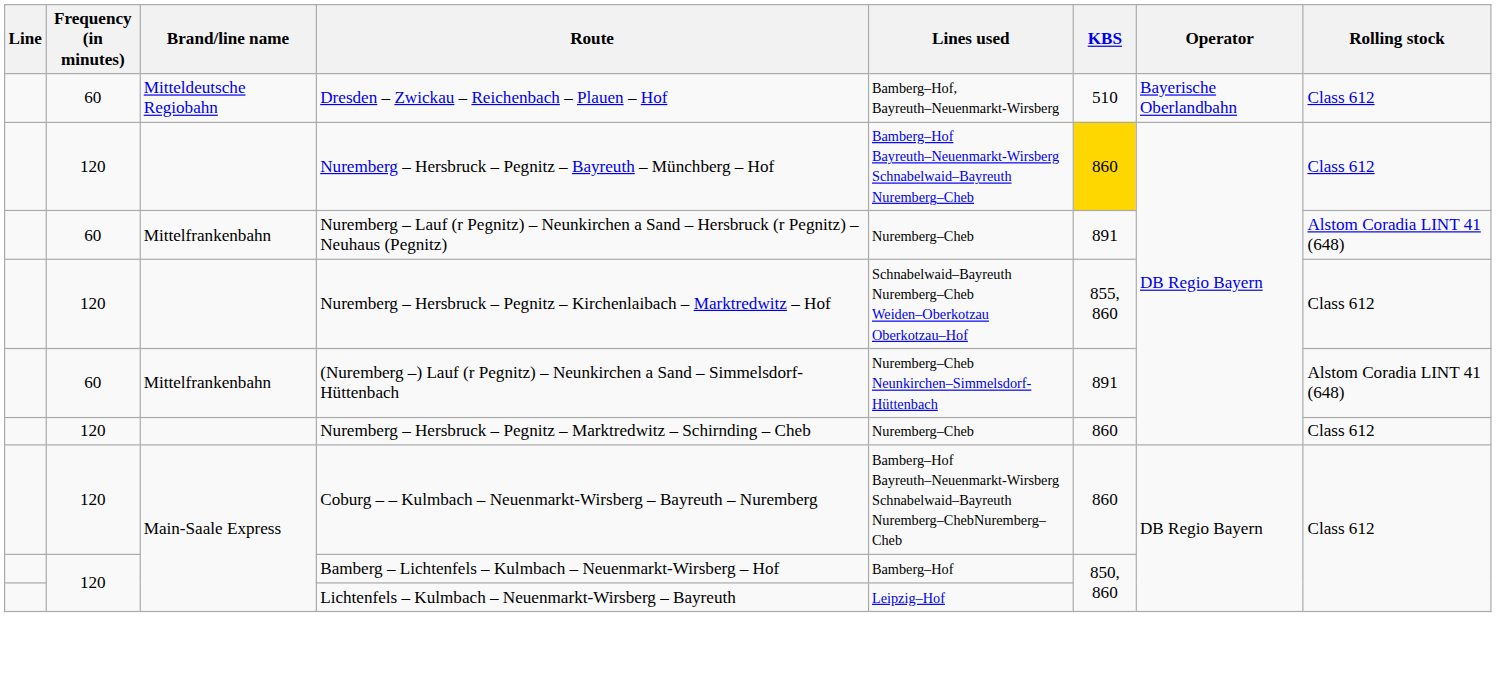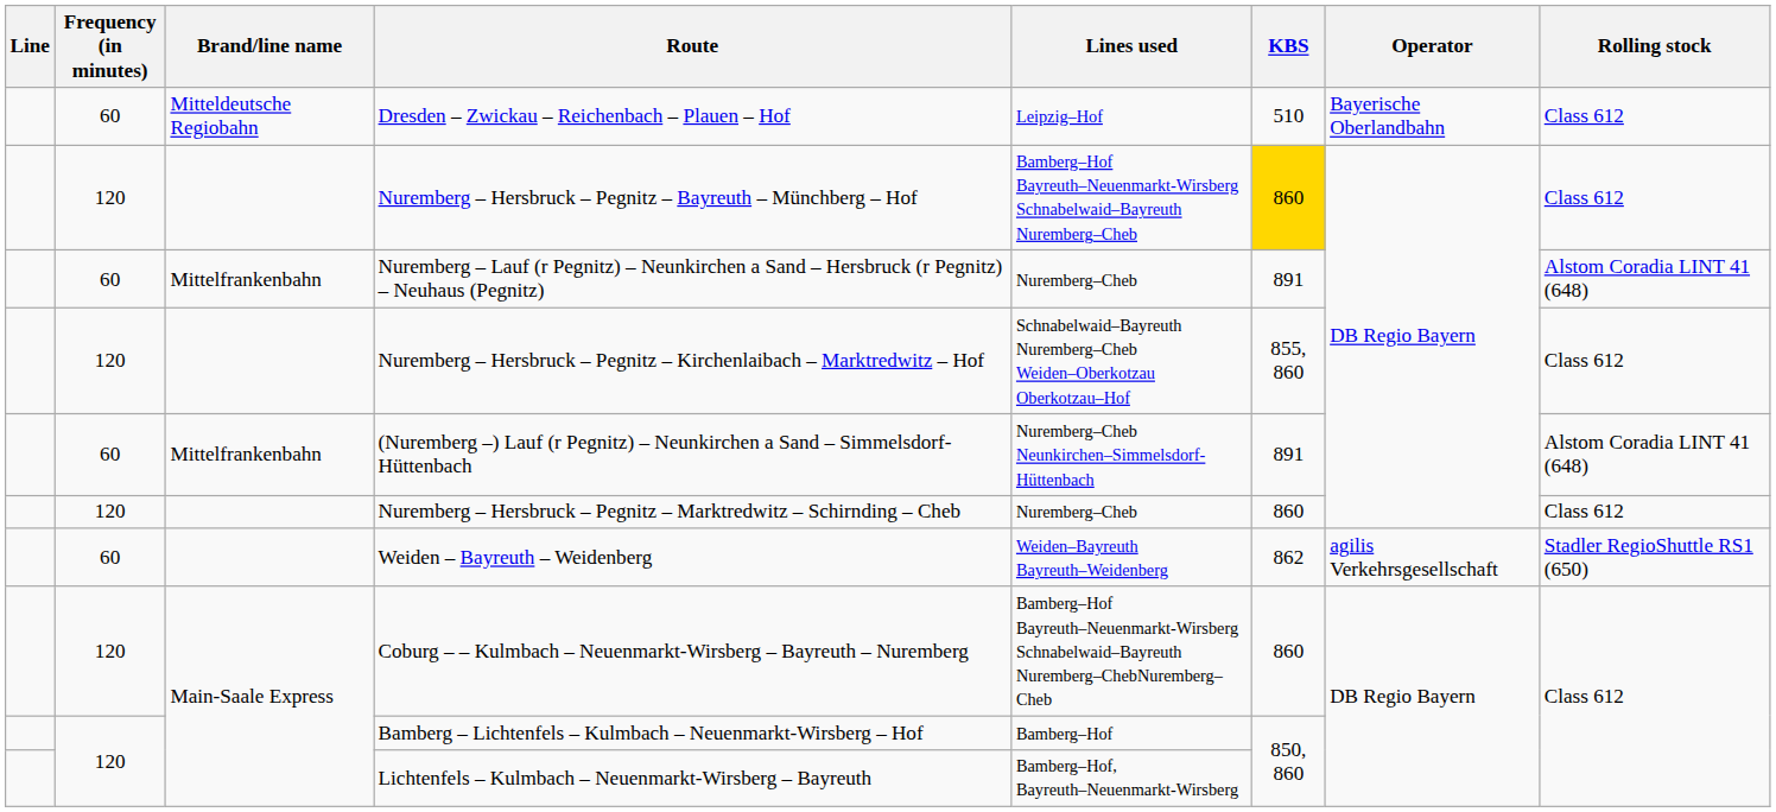Dresden – Zwickau – Reichenbach – Plauen – Hof | Lines used: Bamberg–Hof, Bayreuth–Neuenmarkt-Wirsberg -> Leipzig–Hof
+ row: 60 | Weiden – Bayreuth – Weidenberg | Weiden–Bayreuth Bayreuth–Weidenberg | 862 | agilis Verkehrsgesellschaft | Stadler RegioShuttle RS1 (650)
Lichtenfels – Kulmbach – Neuenmarkt-Wirsberg – Bayreuth | Lines used: Leipzig–Hof -> Bamberg–Hof, Bayreuth–Neuenmarkt-Wirsberg
